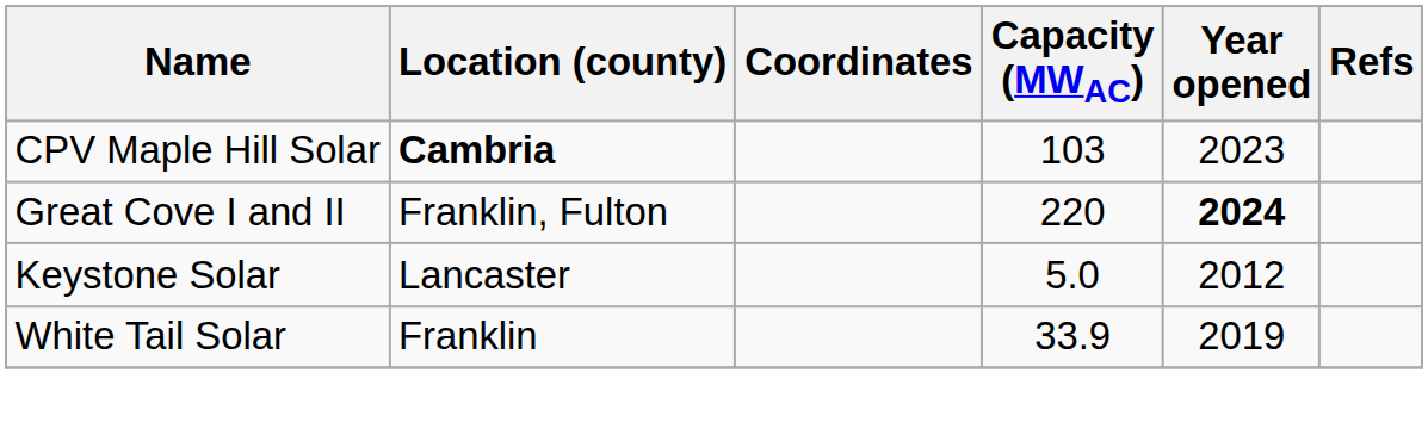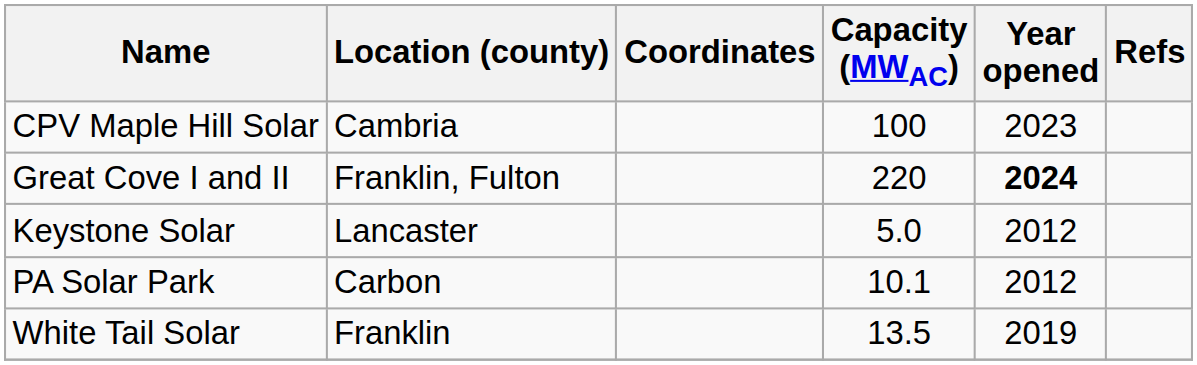CPV Maple Hill Solar | Location (county): bold -> normal
CPV Maple Hill Solar | Capacity (MWAC): 103 -> 100
+ row: PA Solar Park | Carbon | 10.1 | 2012
White Tail Solar | Capacity (MWAC): 33.9 -> 13.5
